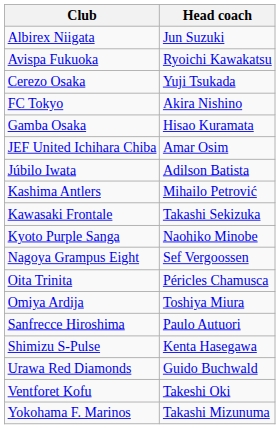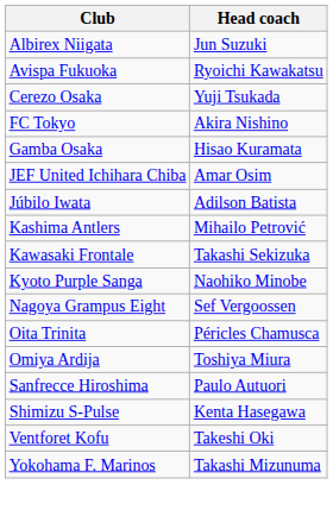- row: Urawa Red Diamonds | Guido Buchwald
